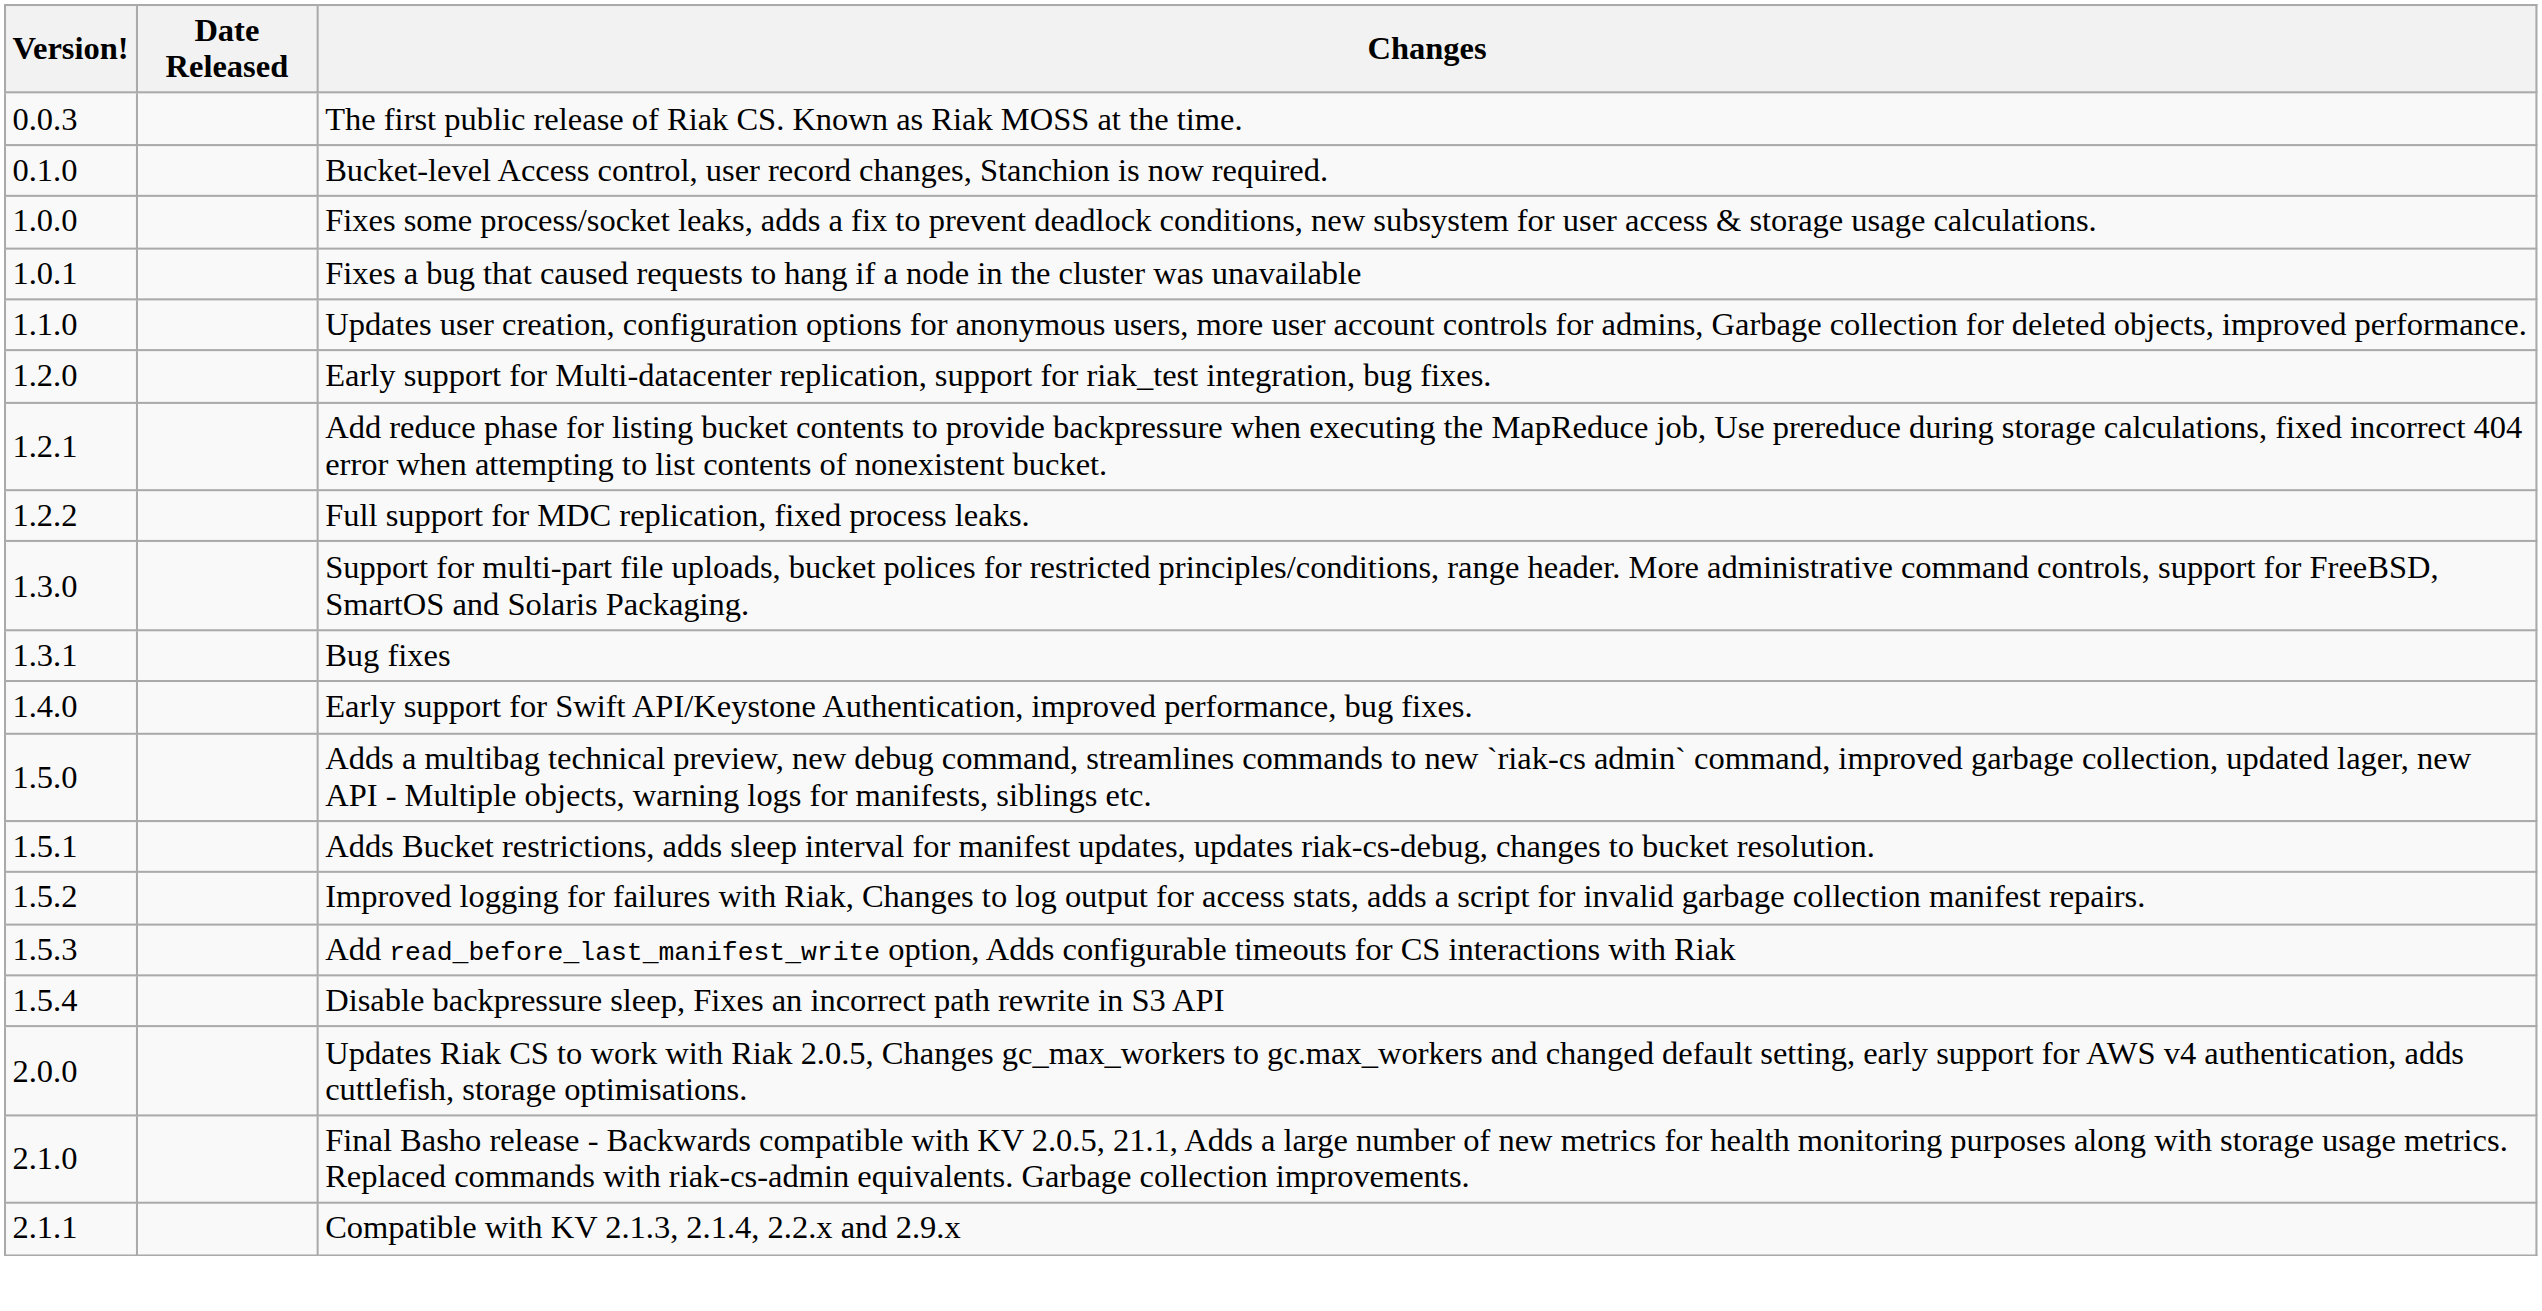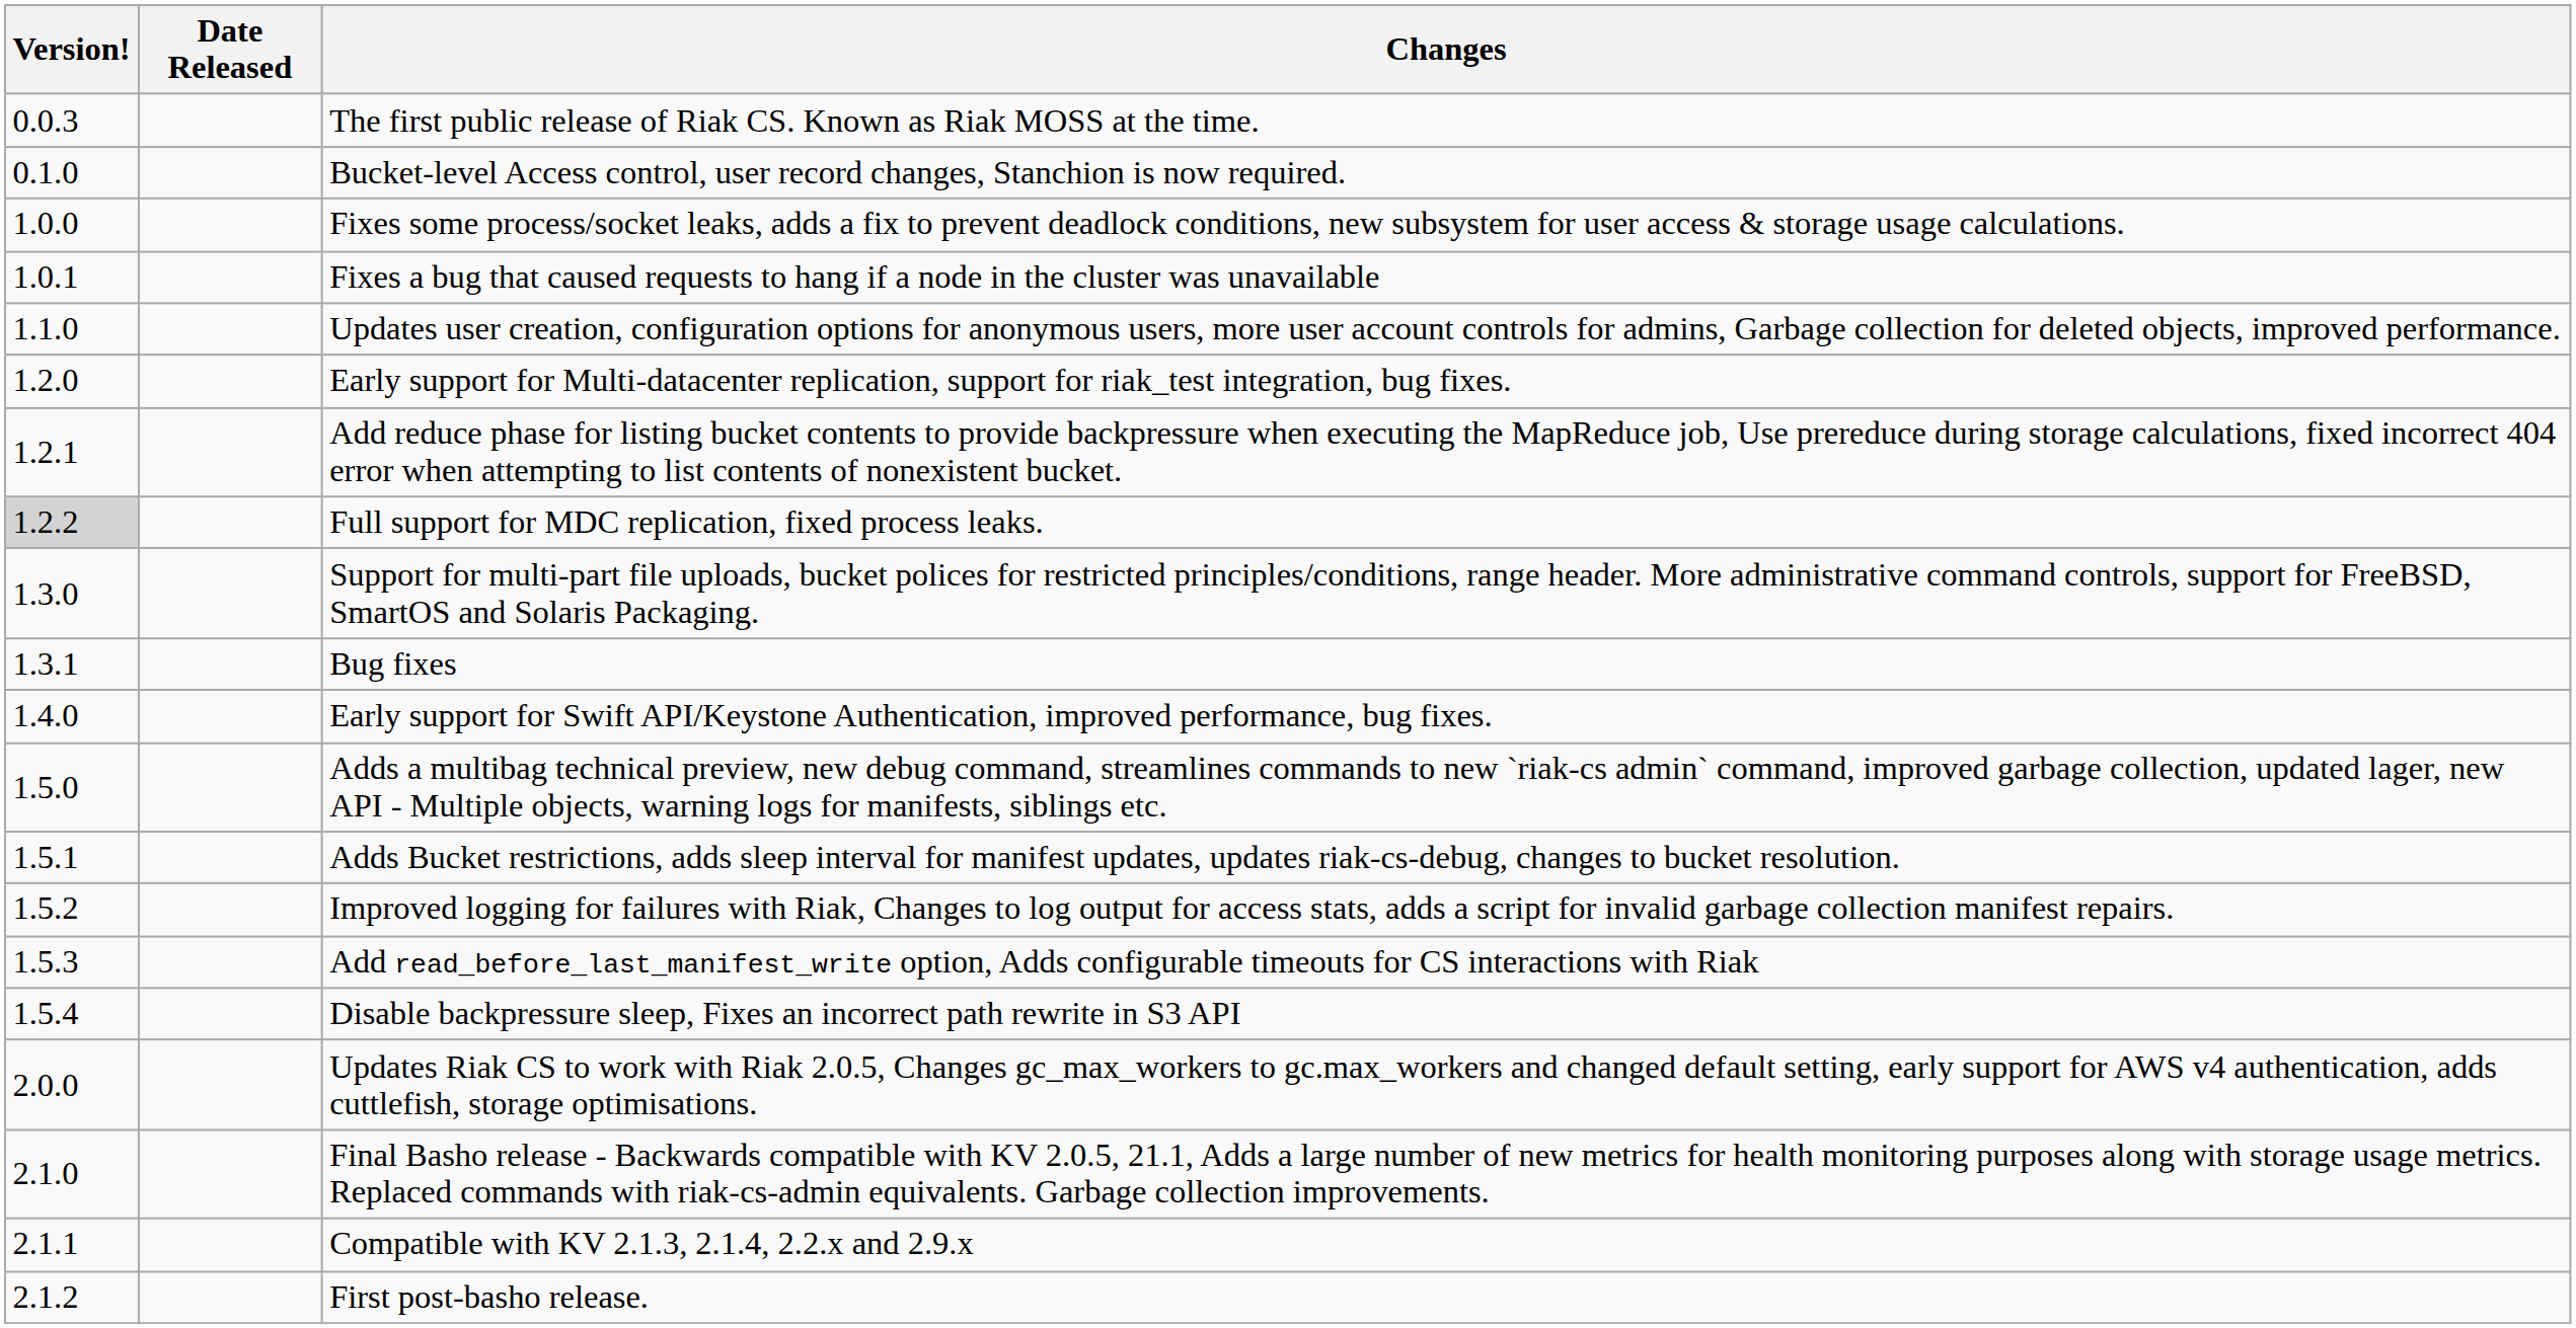Full support for MDC replication, fixed process leaks. | Version!: no background -> lightgrey background
+ row: 2.1.2 | First post-basho release.
